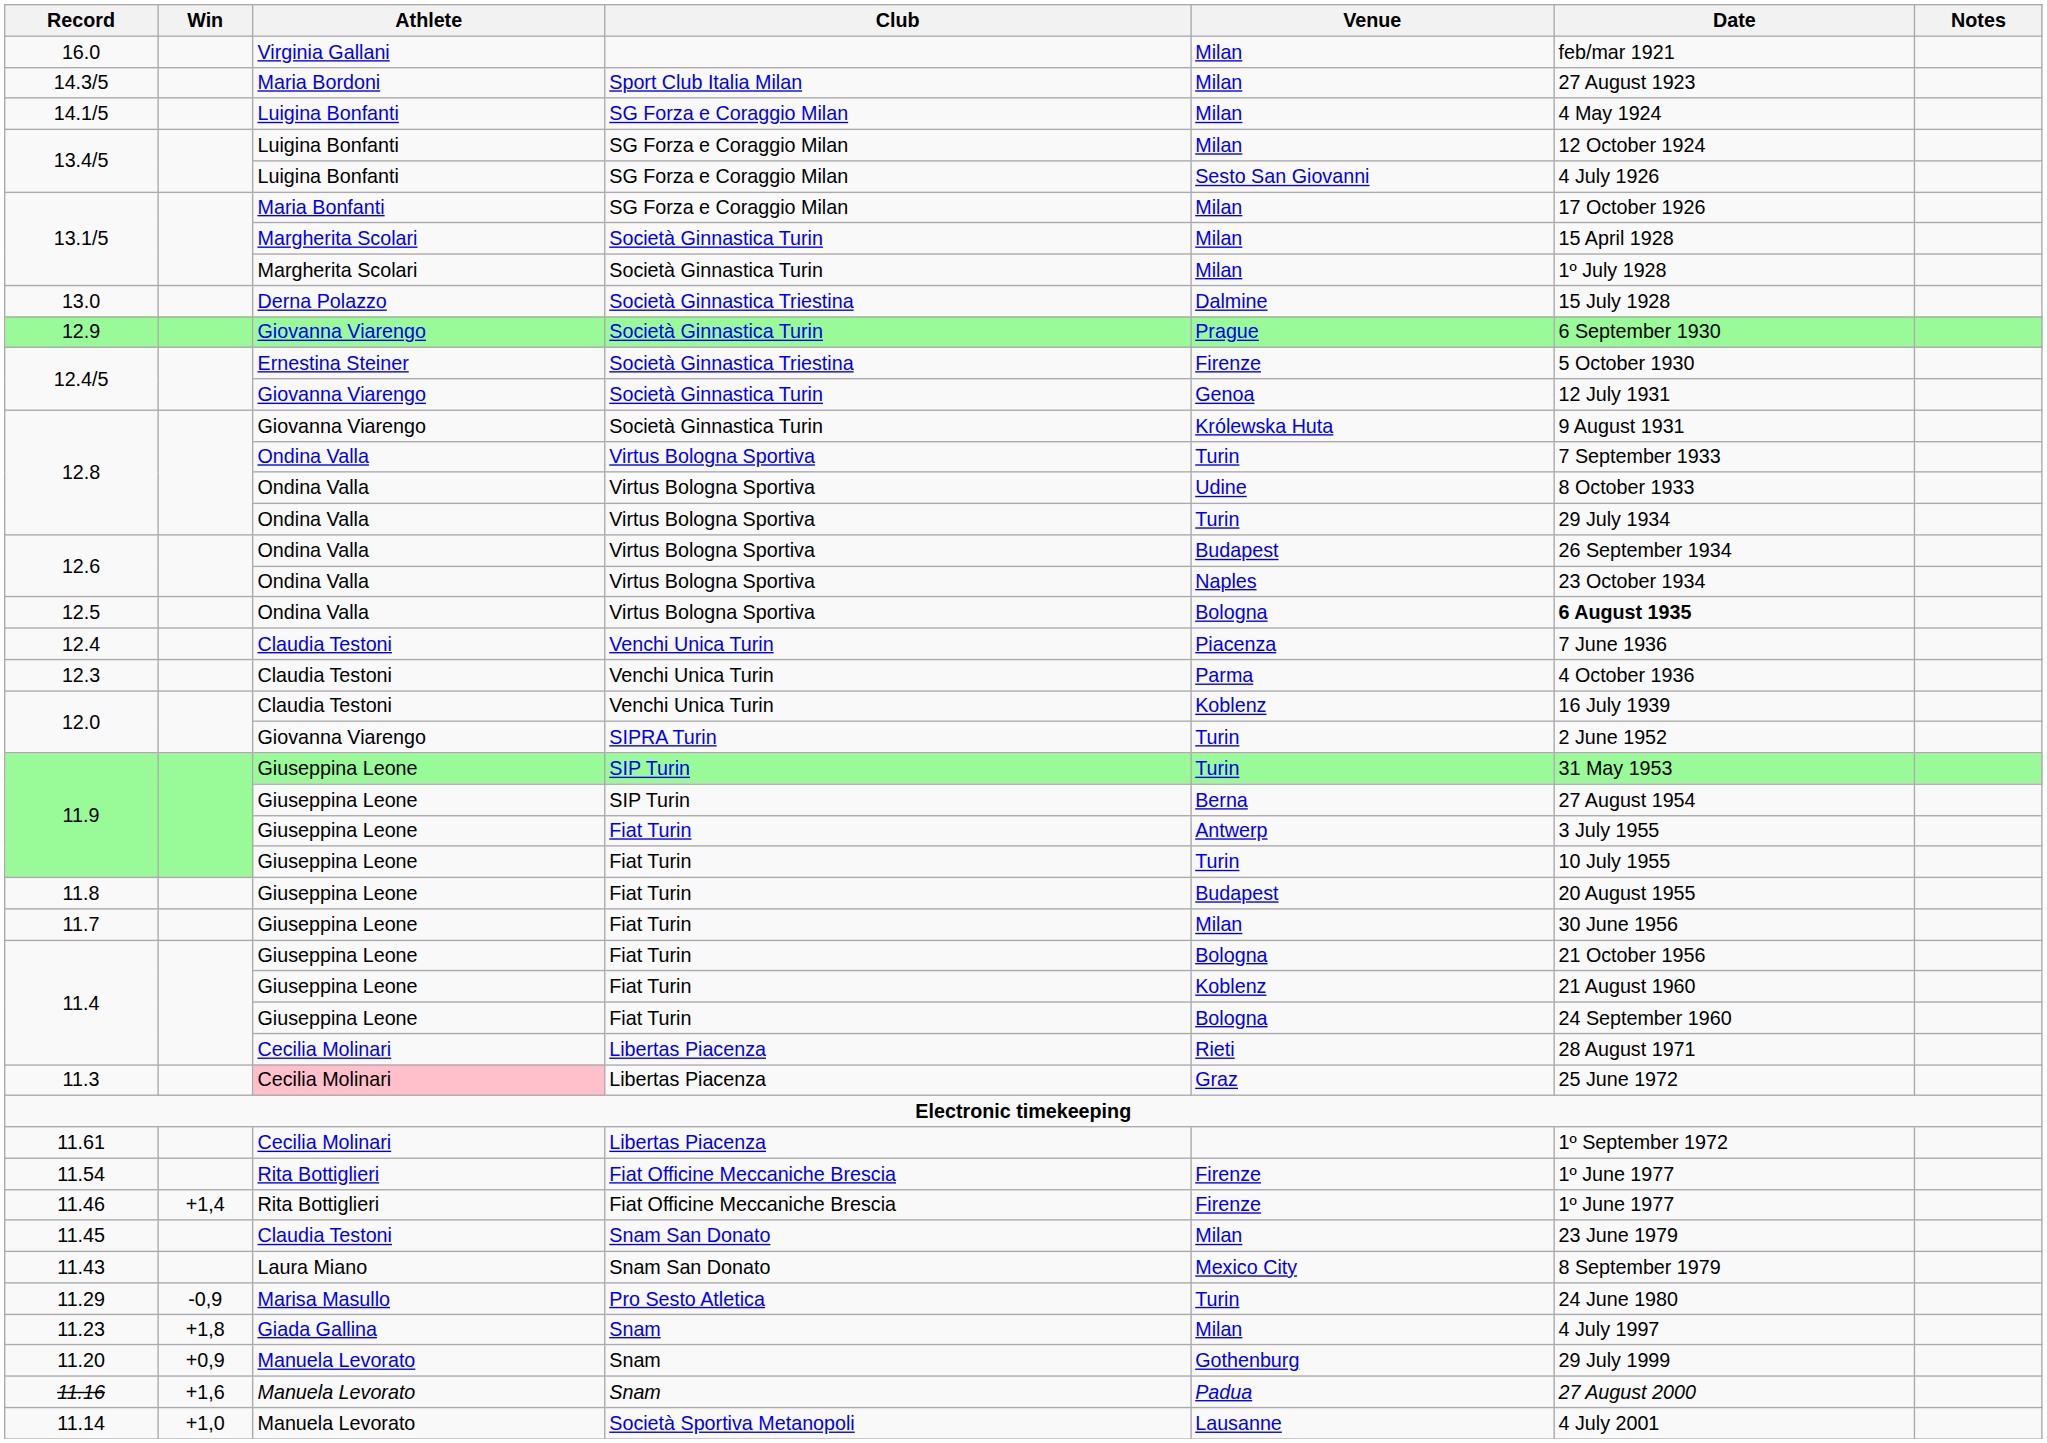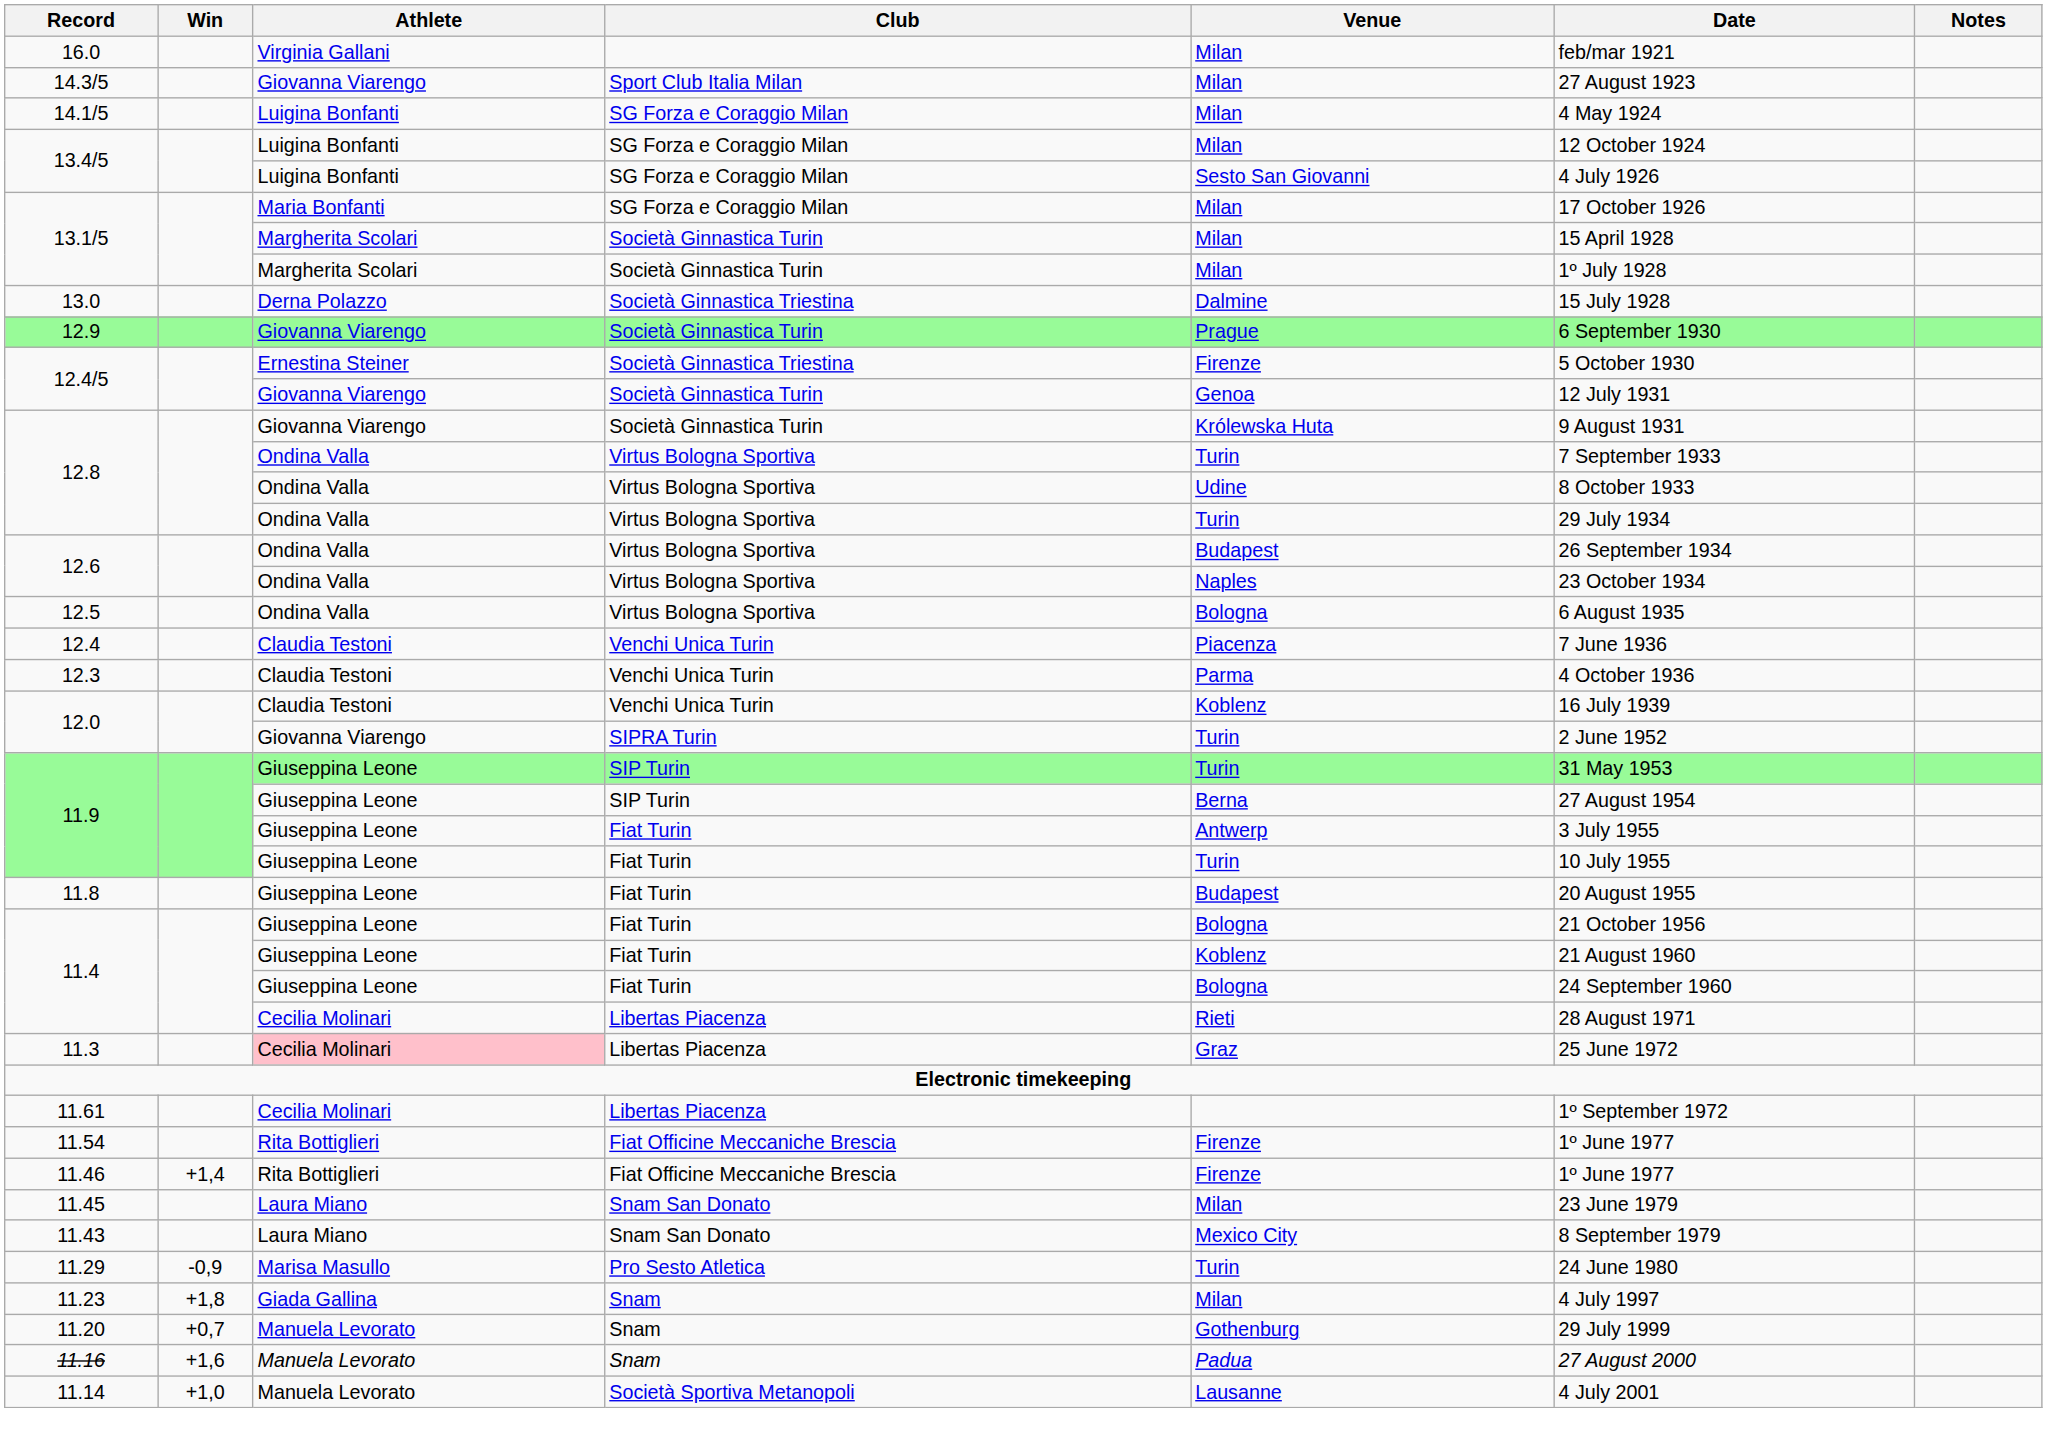14.3/5 | Athlete: Maria Bordoni -> Giovanna Viarengo
12.5 | Date: bold -> normal
- row: 11.7 | Giuseppina Leone | Fiat Turin | Milan | 30 June 1956
11.45 | Athlete: Claudia Testoni -> Laura Miano
11.20 | Win: +0,9 -> +0,7
